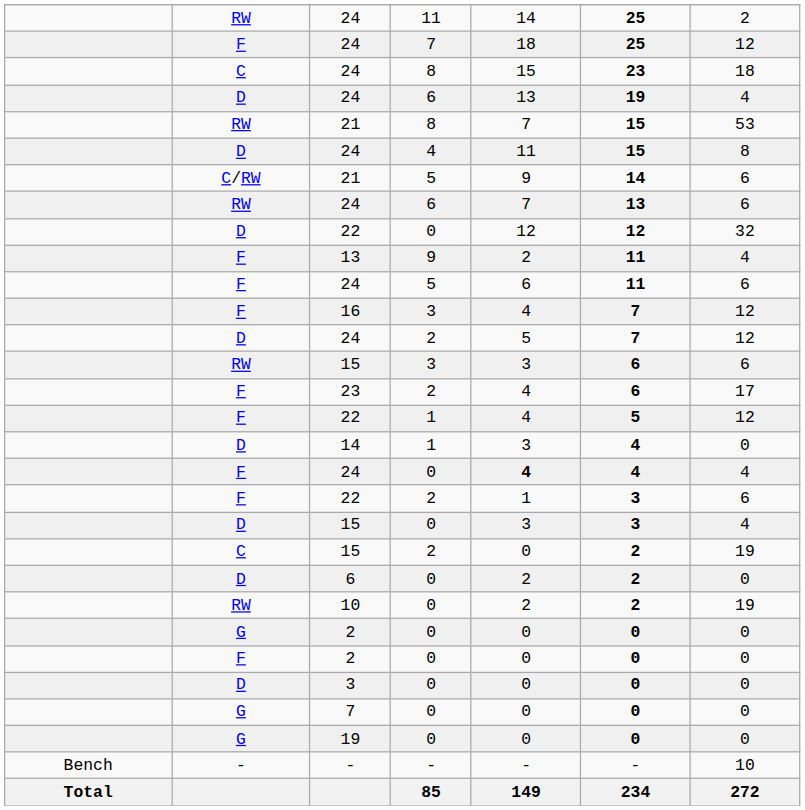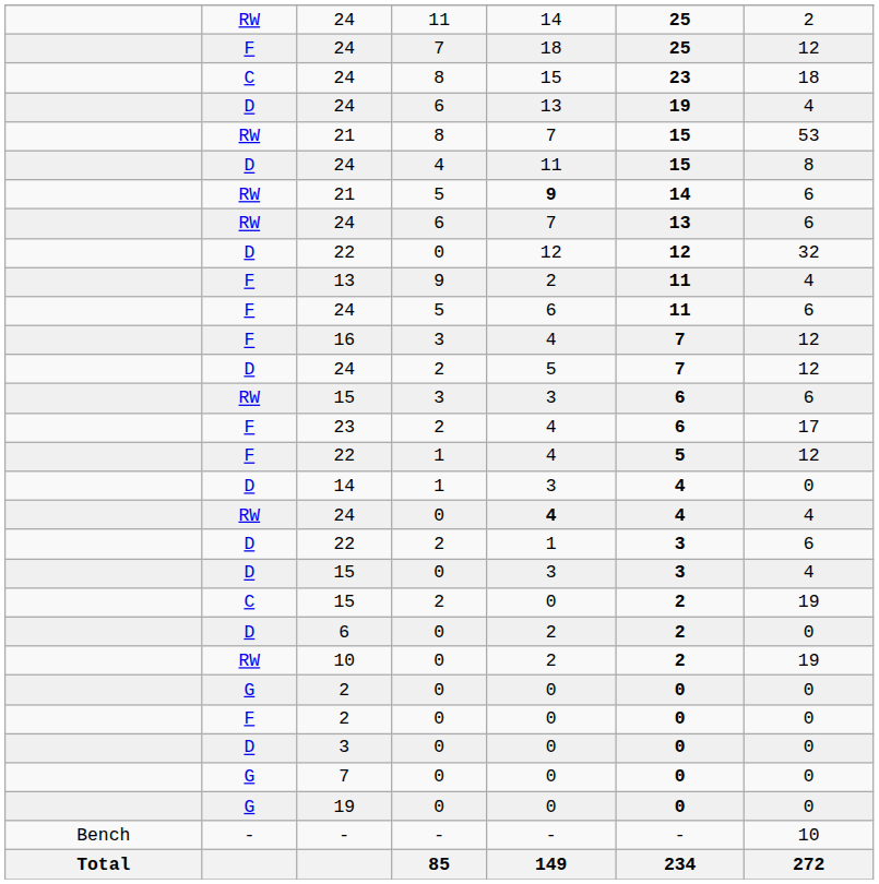21 / 5 | column 2: C/RW -> RW
21 / 5 | column 5: normal -> bold
24 / 0 | column 2: F -> RW
22 / 2 | column 2: F -> D
